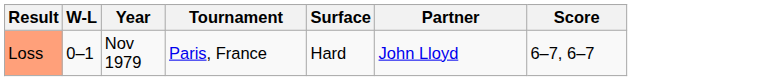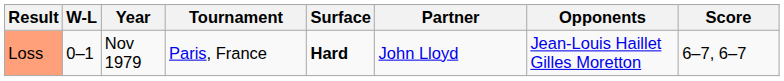+ column: Opponents | Jean-Louis Haillet Gilles Moretton
Loss | Surface: normal -> bold
